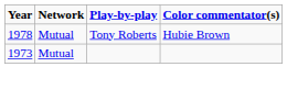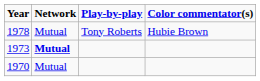1973 | Network: normal -> bold
+ row: 1970 | Mutual
